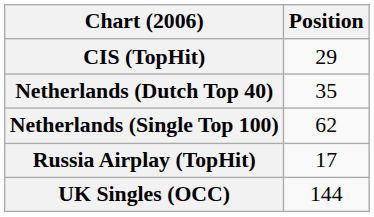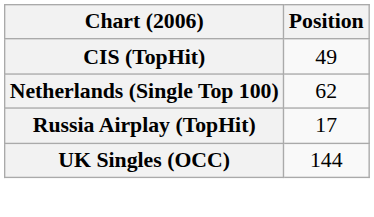CIS (TopHit) | Position: 29 -> 49
- row: Netherlands (Dutch Top 40) | 35
